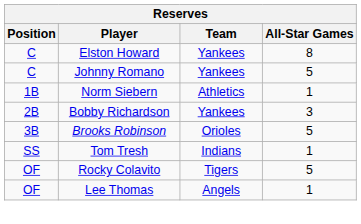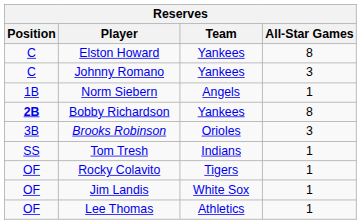Johnny Romano | All-Star Games: 5 -> 3
Norm Siebern | Team: Athletics -> Angels
Bobby Richardson | Position: normal -> bold
Bobby Richardson | All-Star Games: 3 -> 8
Brooks Robinson | All-Star Games: 5 -> 3
Rocky Colavito | All-Star Games: 5 -> 1
+ row: OF | Jim Landis | White Sox | 1
Lee Thomas | Team: Angels -> Athletics
